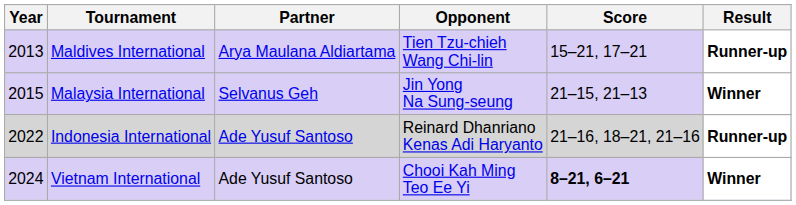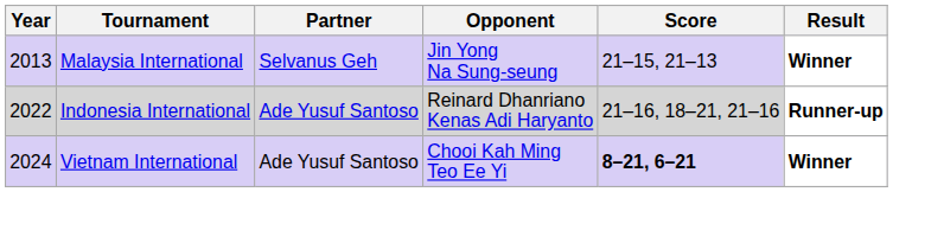- row: 2013 | Maldives International | Arya Maulana Aldiartama | Tien Tzu-chieh Wang Chi-lin | 15–21, 17–21 | Runner-up
Malaysia International | Year: 2015 -> 2013
